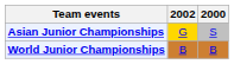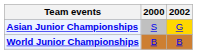columns swapped: 2000 <-> 2002
